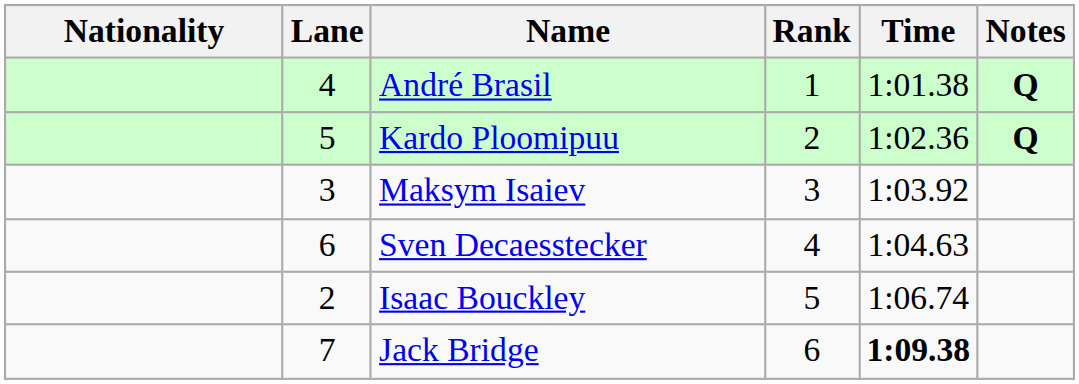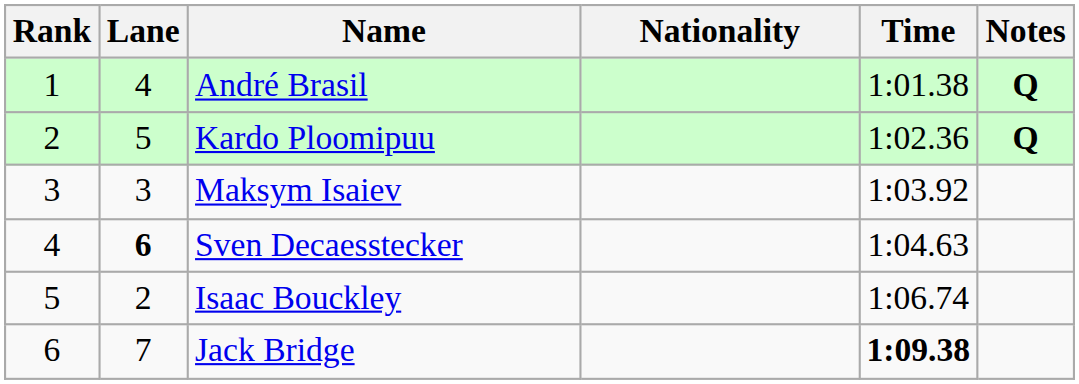columns swapped: Rank <-> Nationality
Sven Decaesstecker | Lane: normal -> bold
